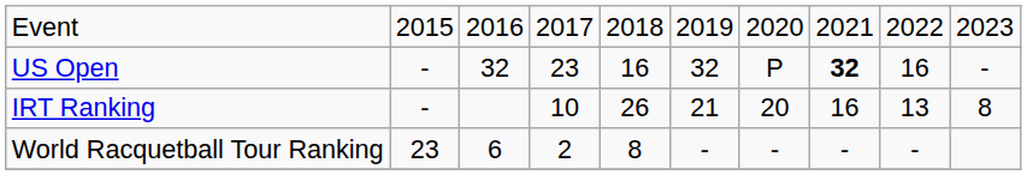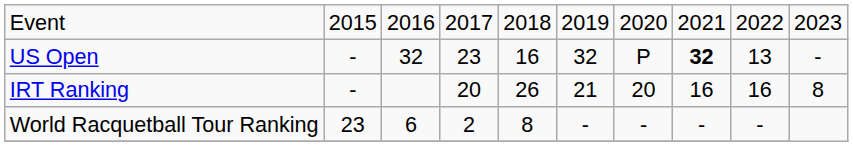US Open | column 9: 16 -> 13
IRT Ranking | column 4: 10 -> 20
IRT Ranking | column 9: 13 -> 16
